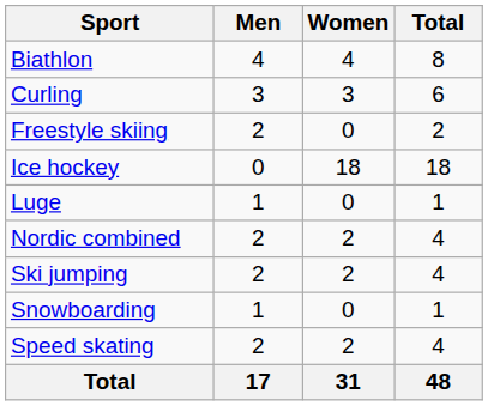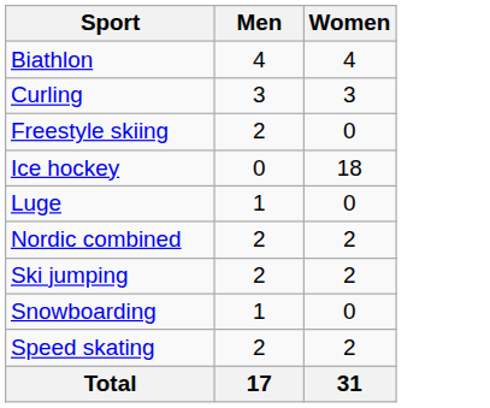- column: Total | 8 | 6 | 2 | 18 | 1 | 4 | 4 | 1 | 4 | 48
